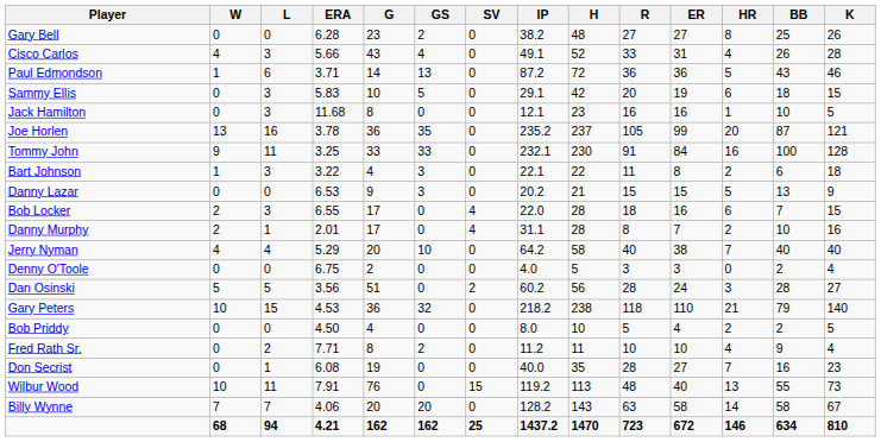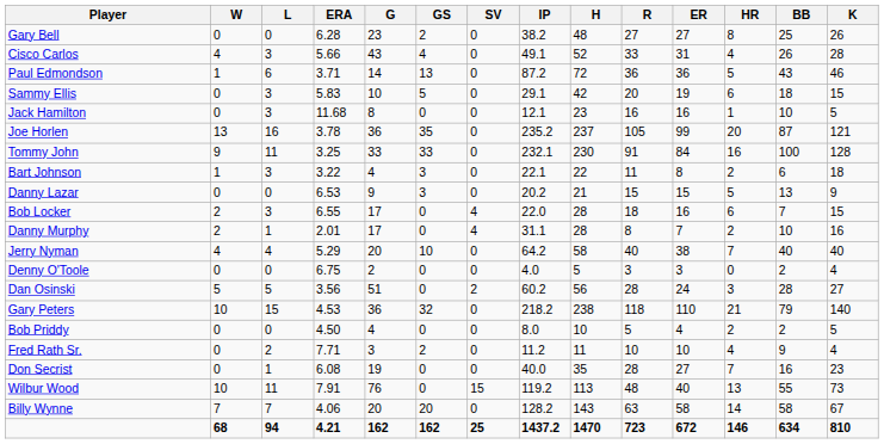Fred Rath Sr. | G: 8 -> 3
